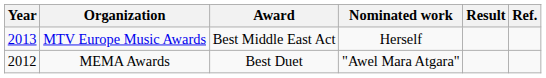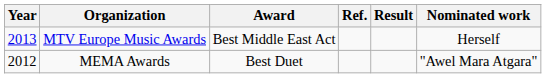columns swapped: Nominated work <-> Ref.
